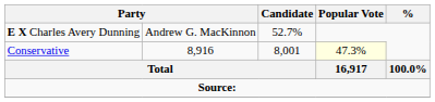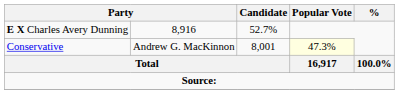E X Charles Avery Dunning | column 2: Andrew G. MacKinnon -> 8,916
Conservative | column 2: 8,916 -> Andrew G. MacKinnon
